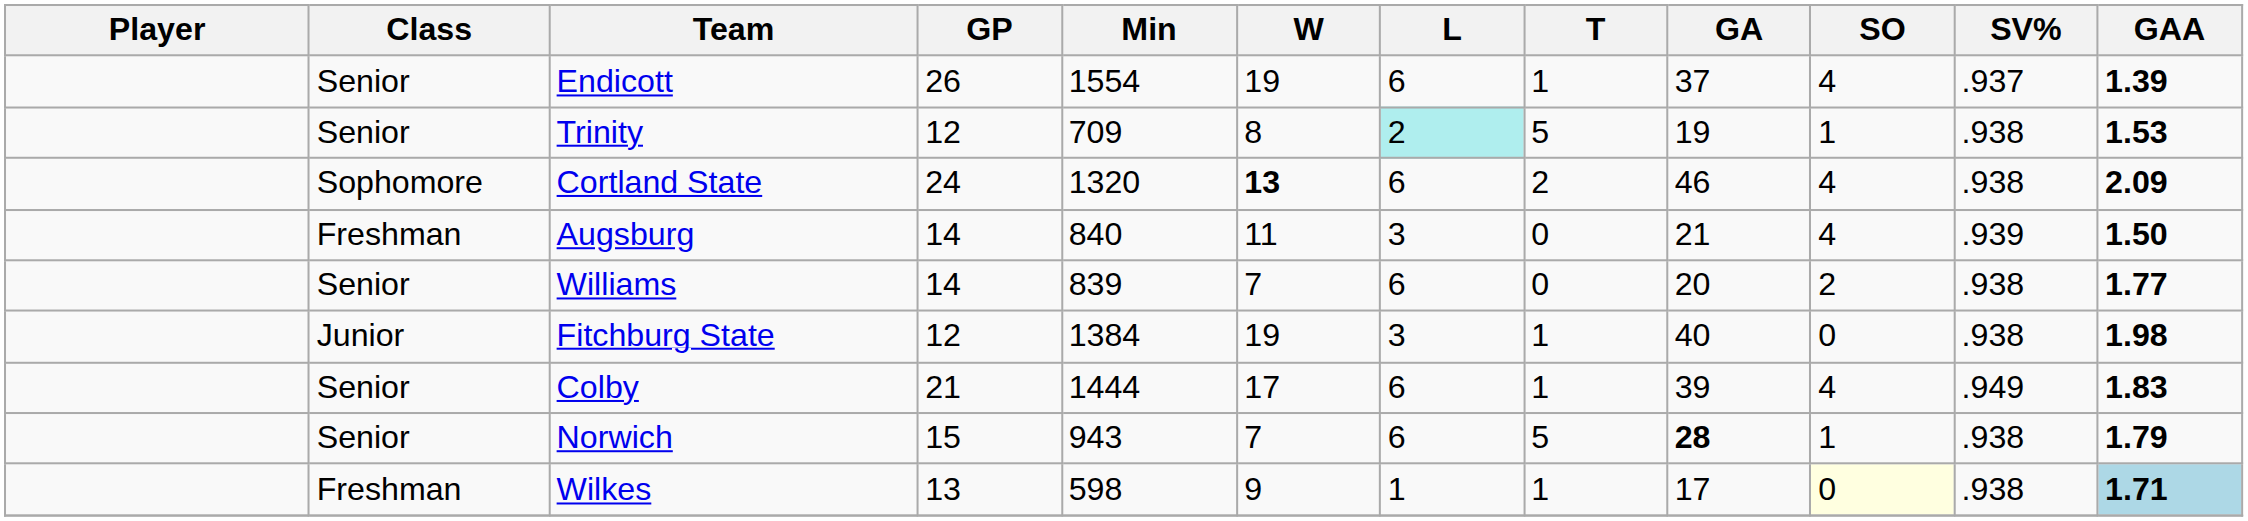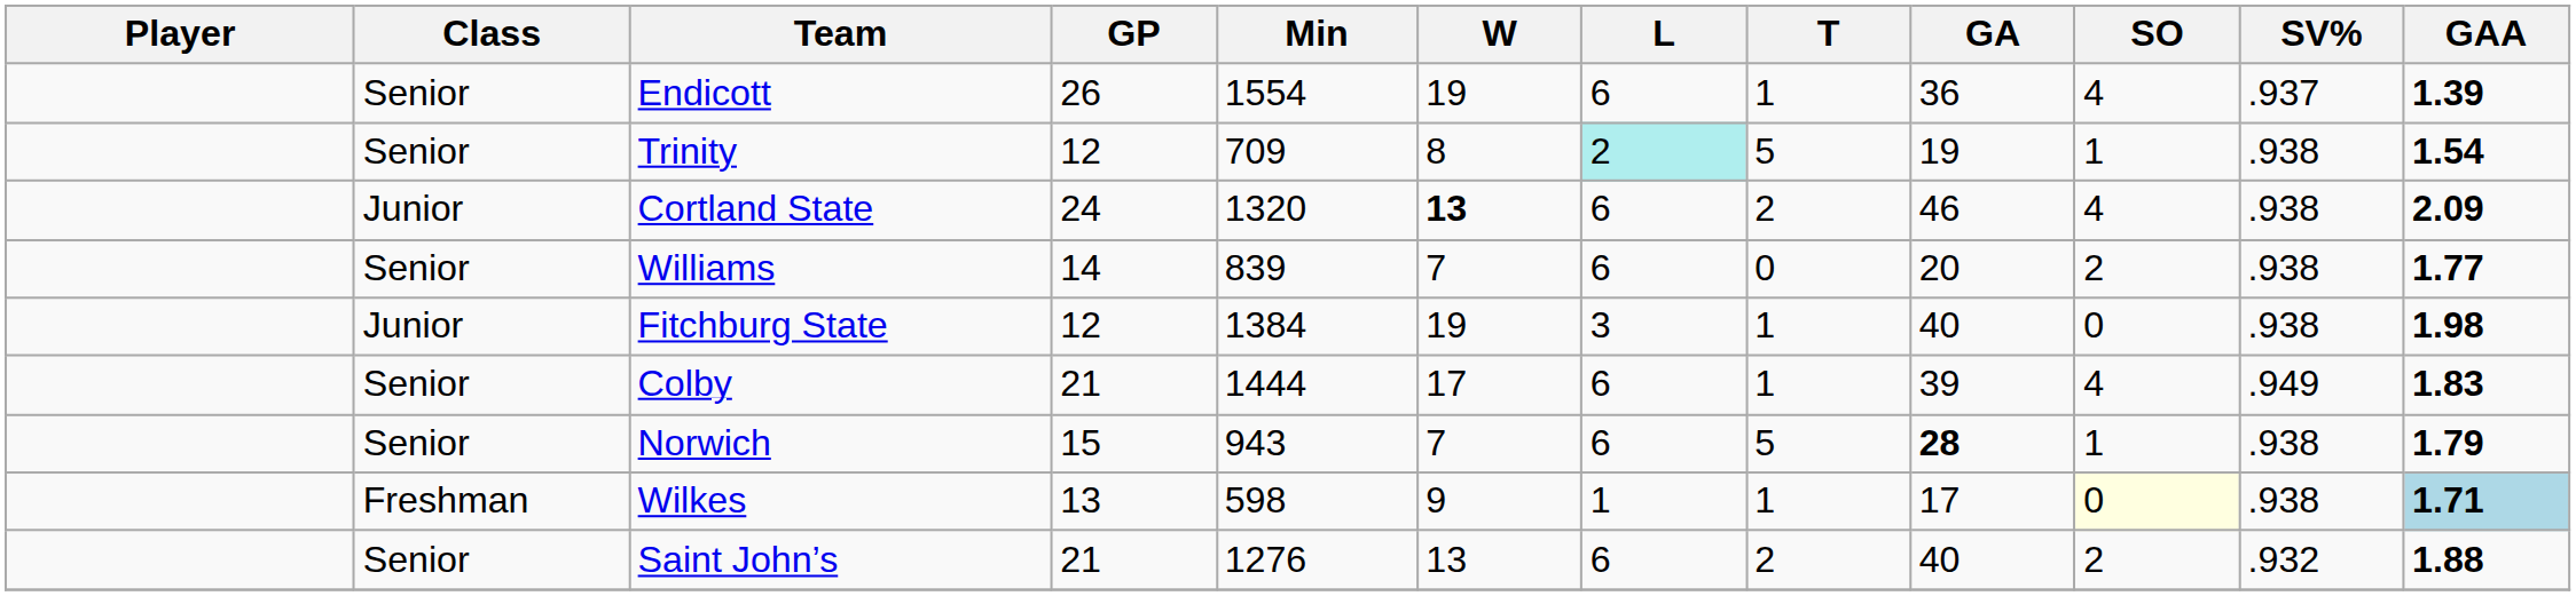Endicott | GA: 37 -> 36
Trinity | GAA: 1.53 -> 1.54
Cortland State | Class: Sophomore -> Junior
- row: Freshman | Augsburg | 14 | 840 | 11 | 3 | 0 | 21 | 4 | .939 | 1.50
+ row: Senior | Saint John’s | 21 | 1276 | 13 | 6 | 2 | 40 | 2 | .932 | 1.88
